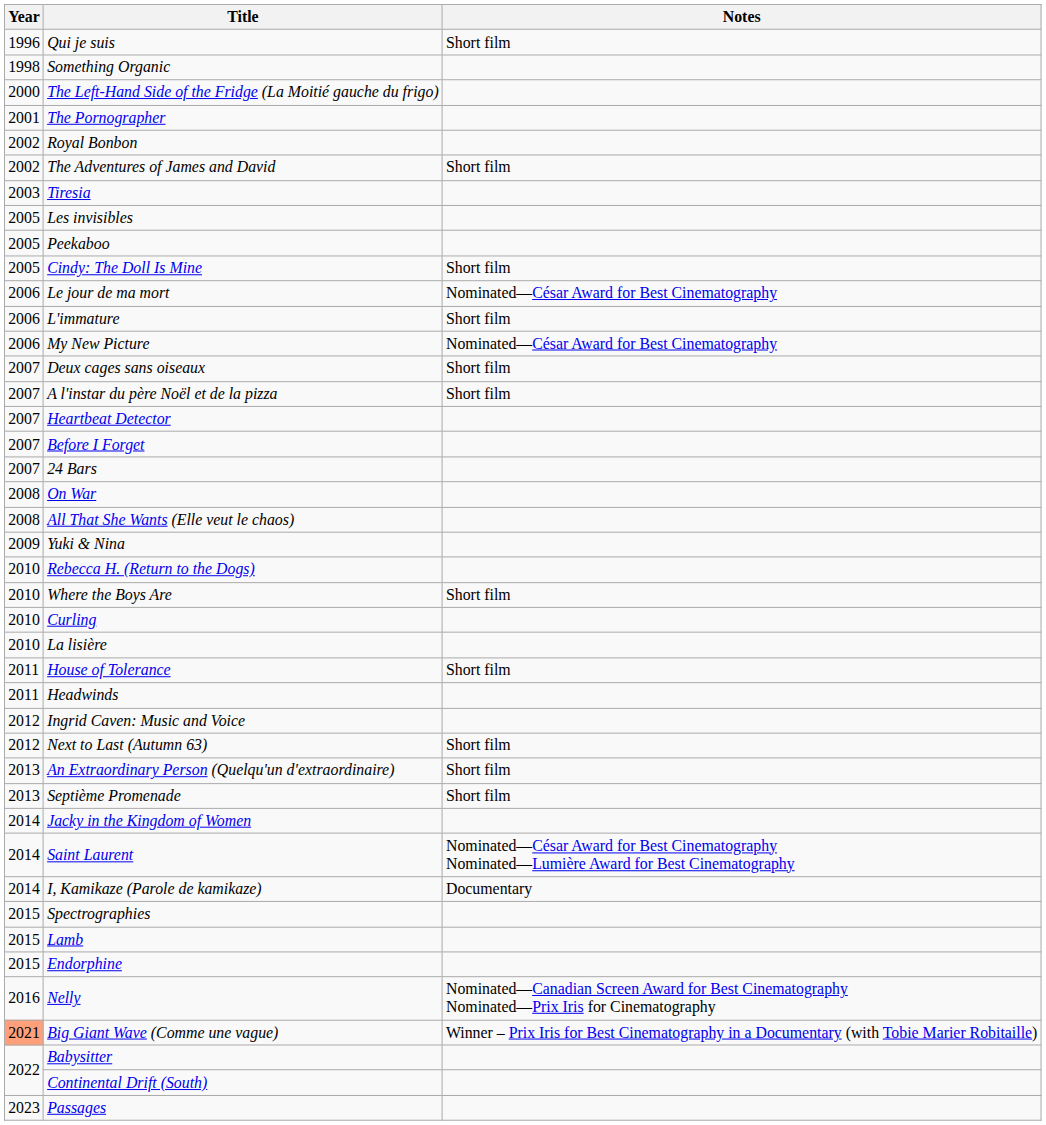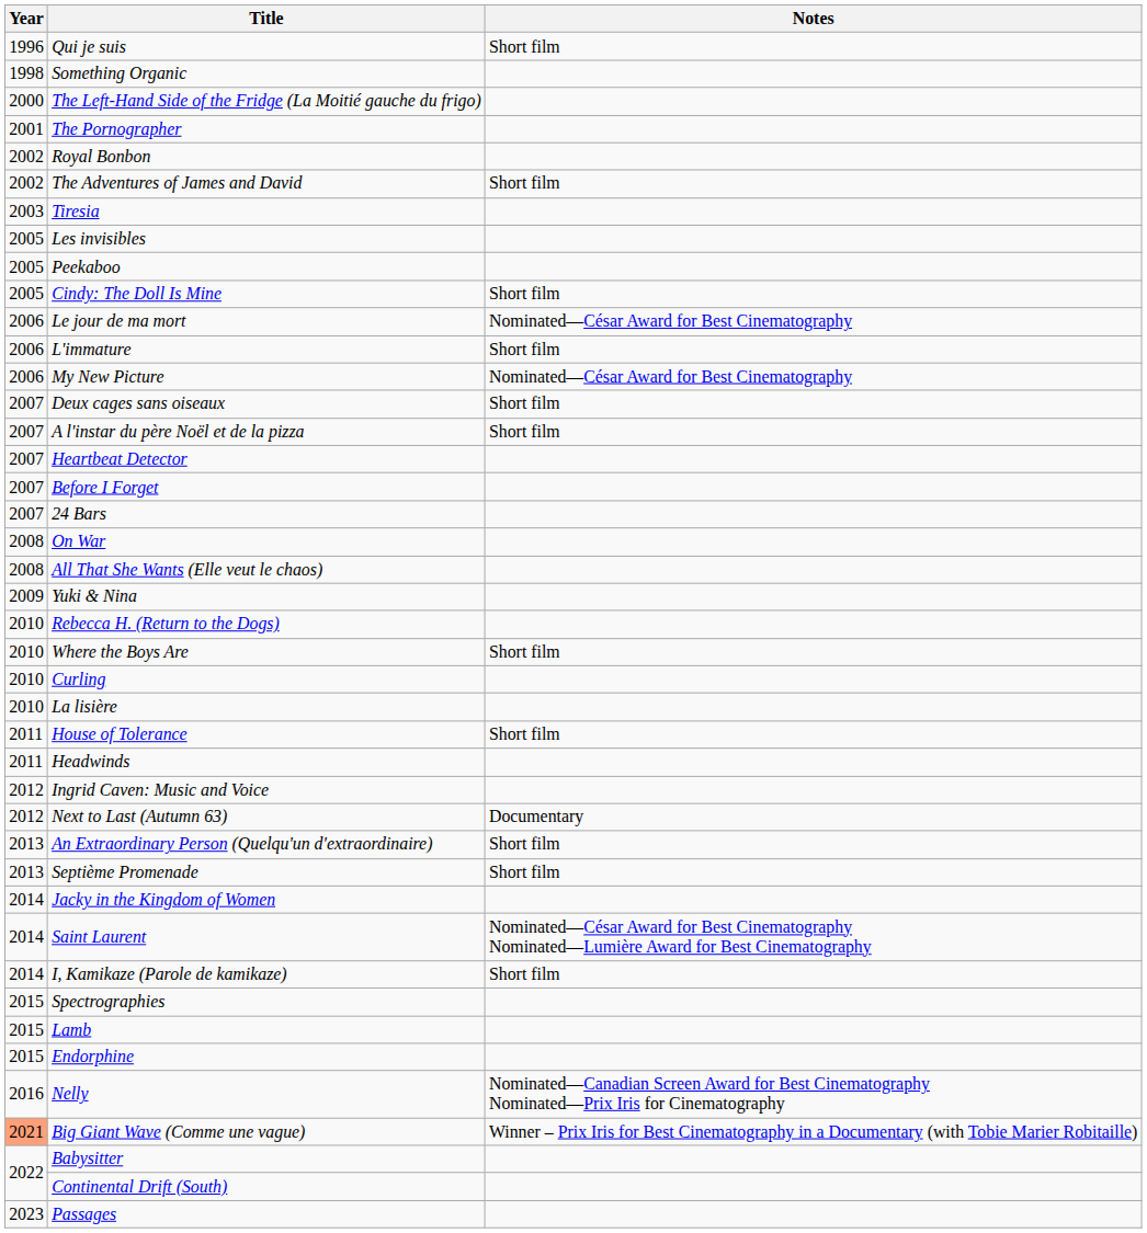Next to Last (Autumn 63) | Notes: Short film -> Documentary
I, Kamikaze (Parole de kamikaze) | Notes: Documentary -> Short film
